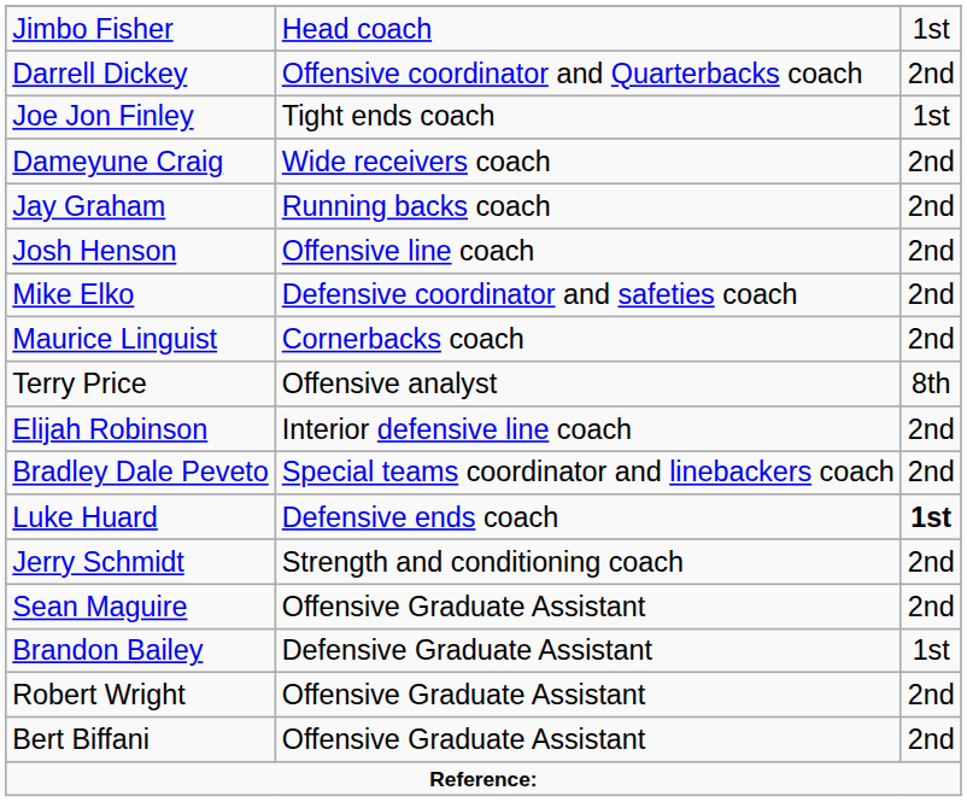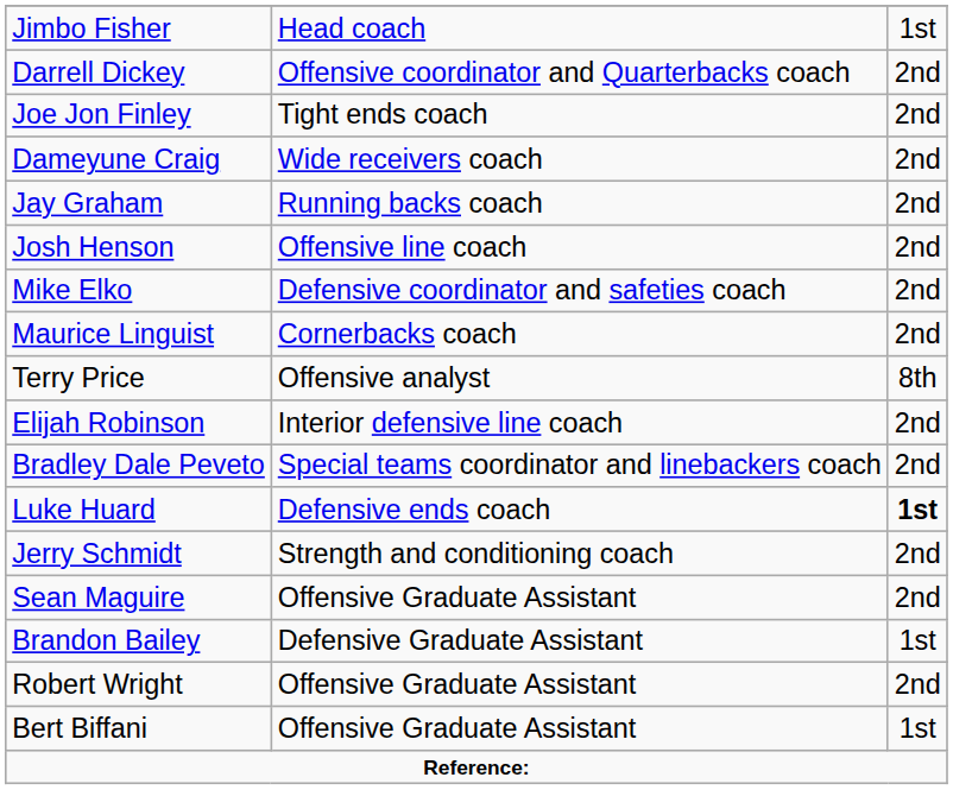Joe Jon Finley | column 3: 1st -> 2nd
Bert Biffani | column 3: 2nd -> 1st
